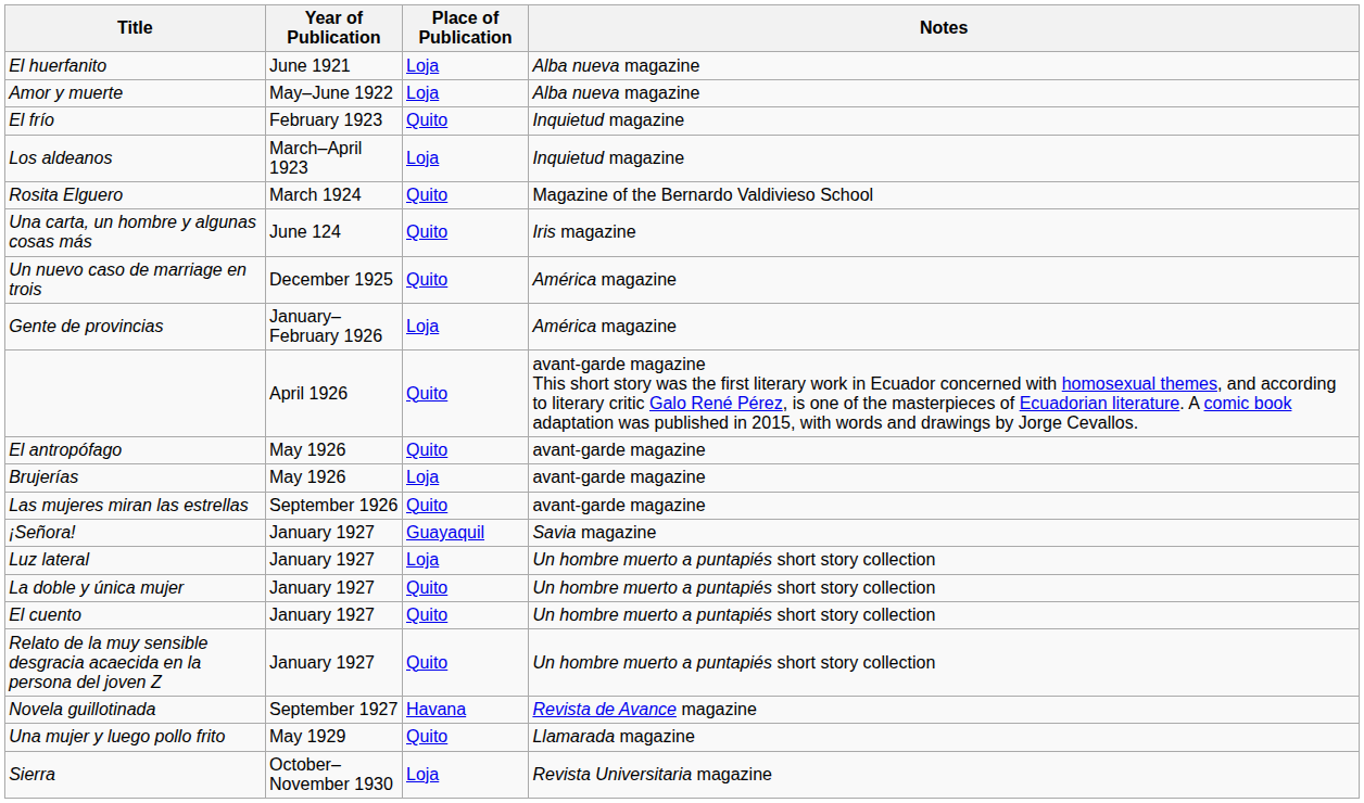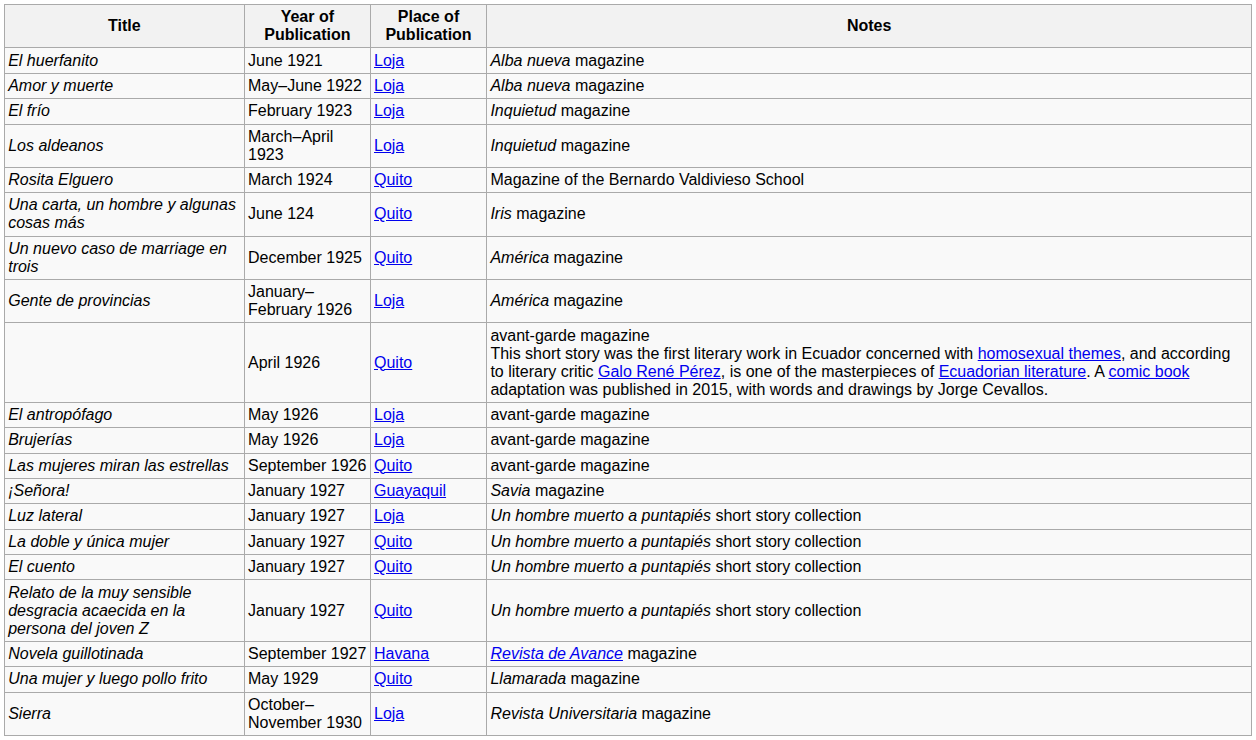El frío | Place of Publication: Quito -> Loja
El antropófago | Place of Publication: Quito -> Loja
